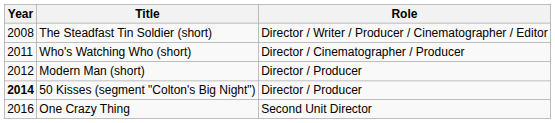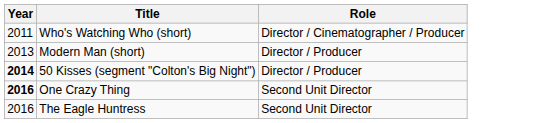- row: 2008 | The Steadfast Tin Soldier (short) | Director / Writer / Producer / Cinematographer / Editor
Modern Man (short) | Year: 2012 -> 2013
One Crazy Thing | Year: normal -> bold
+ row: 2016 | The Eagle Huntress | Second Unit Director
